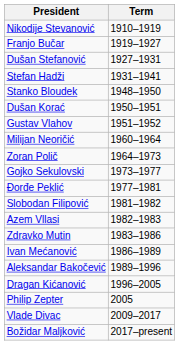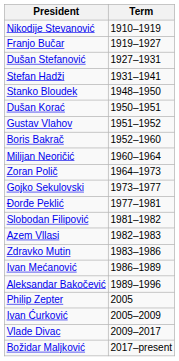+ row: Boris Bakrač | 1952–1960
- row: Dragan Kićanović | 1996–2005
+ row: Ivan Ćurković | 2005–2009
